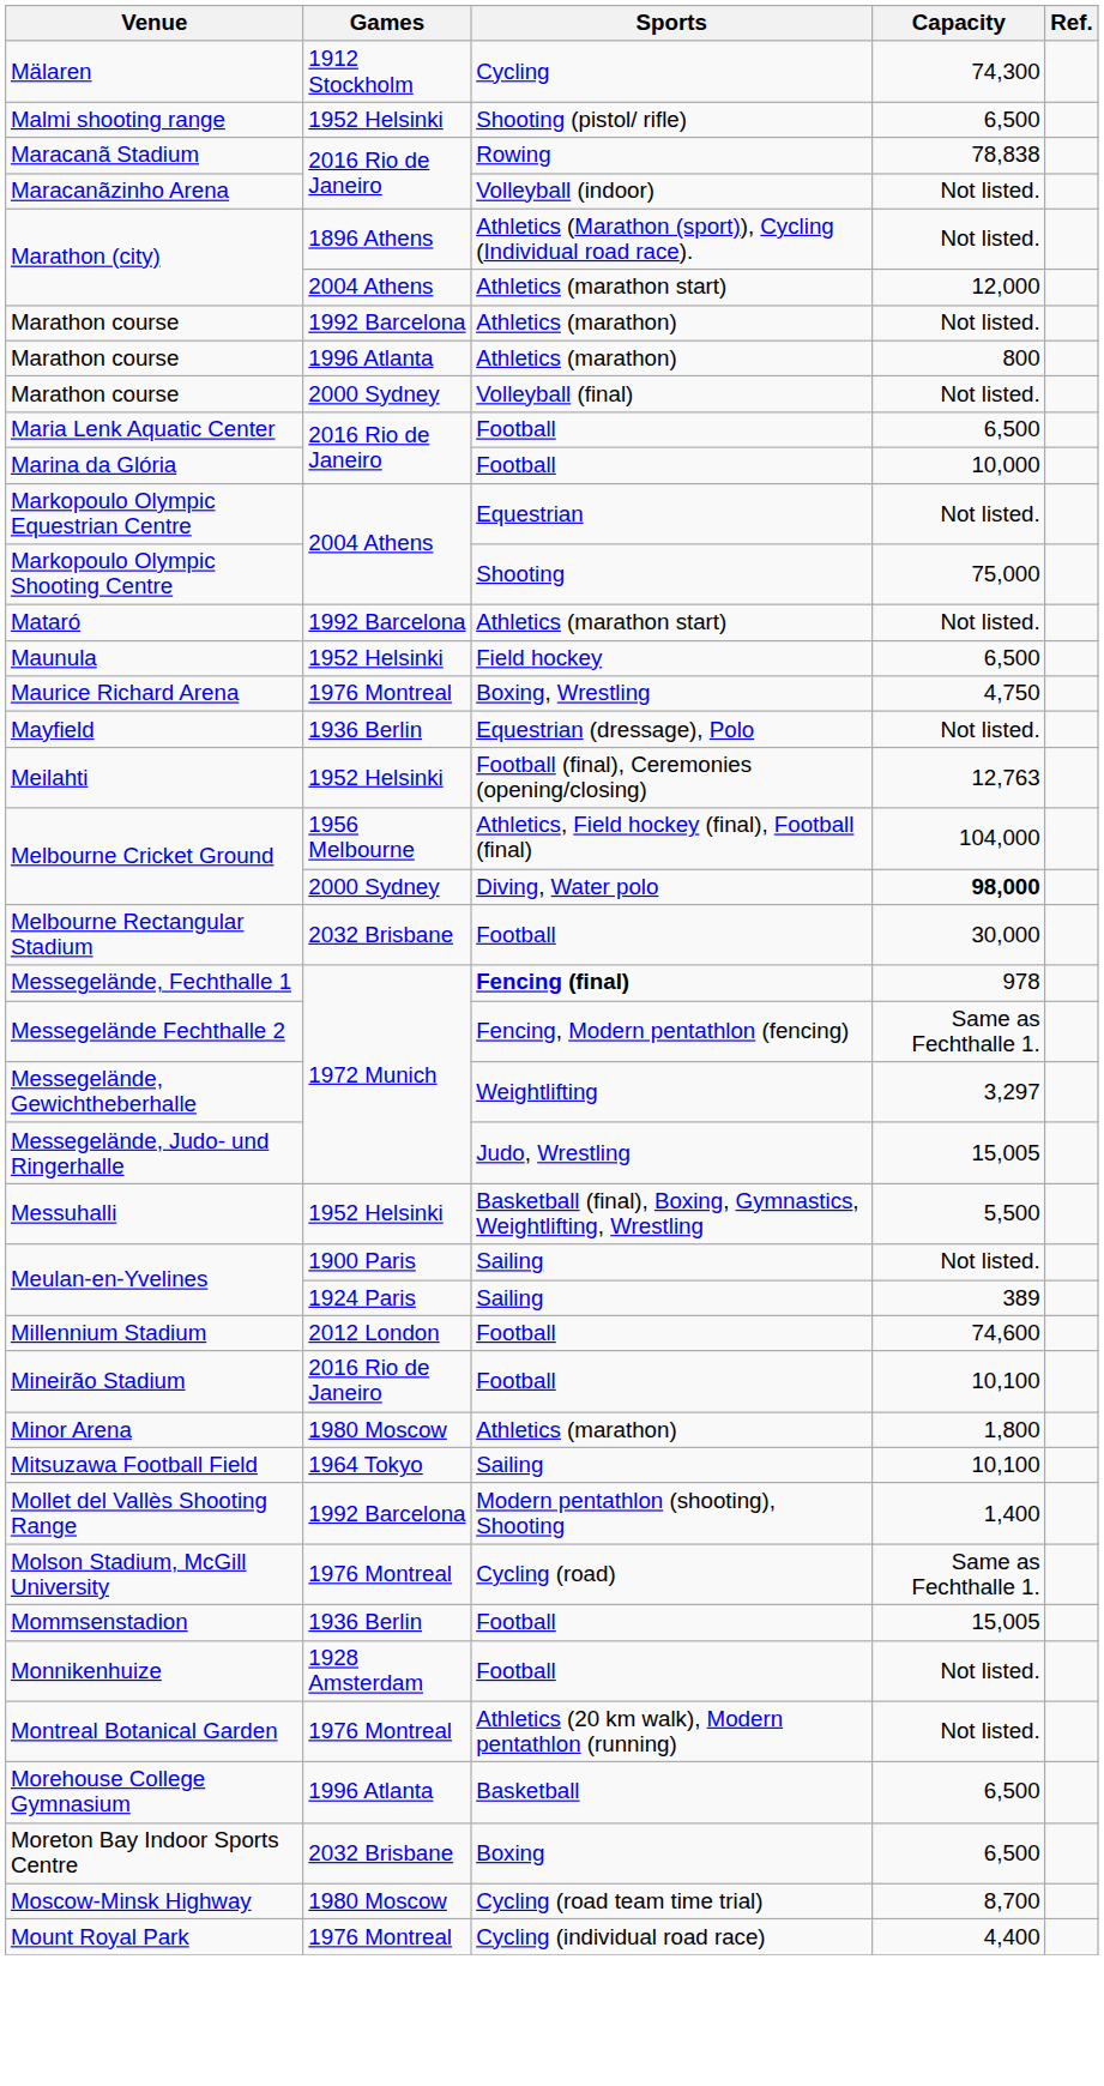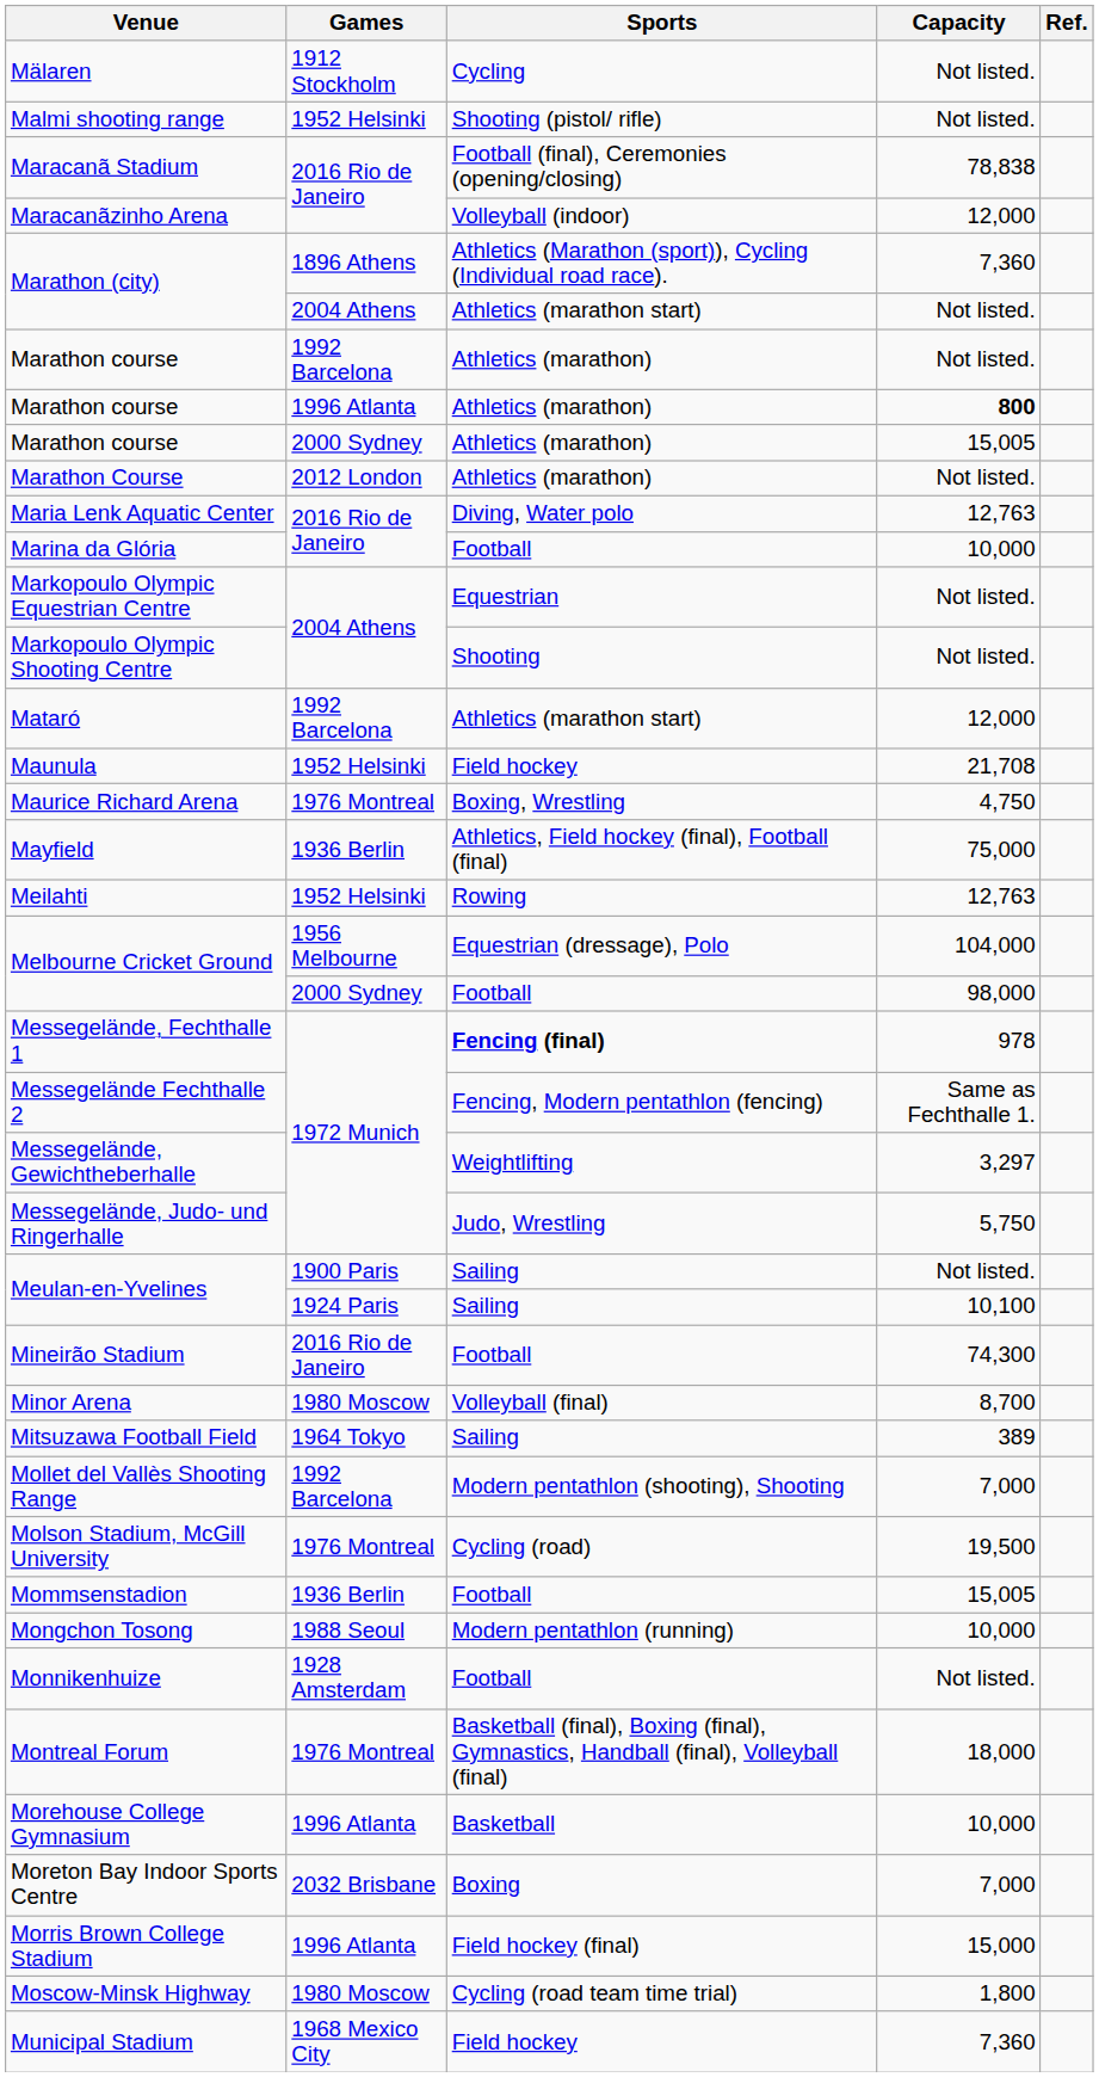Mälaren | Capacity: 74,300 -> Not listed.
Malmi shooting range | Capacity: 6,500 -> Not listed.
Maracanã Stadium | Sports: Rowing -> Football (final), Ceremonies (opening/closing)
Maracanãzinho Arena | Capacity: Not listed. -> 12,000
Marathon (city) / 1896 Athens | Capacity: Not listed. -> 7,360
Marathon (city) / 2004 Athens | Capacity: 12,000 -> Not listed.
Marathon course / 1996 Atlanta | Capacity: normal -> bold
Marathon course / 2000 Sydney | Sports: Volleyball (final) -> Athletics (marathon)
Marathon course / 2000 Sydney | Capacity: Not listed. -> 15,005
+ row: Marathon Course | 2012 London | Athletics (marathon) | Not listed.
Maria Lenk Aquatic Center | Sports: Football -> Diving, Water polo
Maria Lenk Aquatic Center | Capacity: 6,500 -> 12,763
Markopoulo Olympic Shooting Centre | Capacity: 75,000 -> Not listed.
Mataró | Capacity: Not listed. -> 12,000
Maunula | Capacity: 6,500 -> 21,708
Mayfield | Sports: Equestrian (dressage), Polo -> Athletics, Field hockey (final), Football (final)
Mayfield | Capacity: Not listed. -> 75,000
Meilahti | Sports: Football (final), Ceremonies (opening/closing) -> Rowing
Melbourne Cricket Ground / 1956 Melbourne | Sports: Athletics, Field hockey (final), Football (final) -> Equestrian (dressage), Polo
Melbourne Cricket Ground / 2000 Sydney | Sports: Diving, Water polo -> Football
Melbourne Cricket Ground / 2000 Sydney | Capacity: bold -> normal
- row: Melbourne Rectangular Stadium | 2032 Brisbane | Football | 30,000
Messegelände, Judo- und Ringerhalle | Capacity: 15,005 -> 5,750
- row: Messuhalli | 1952 Helsinki | Basketball (final), Boxing, Gymnastics, Weightlifting, Wrestling | 5,500
Meulan-en-Yvelines / 1924 Paris | Capacity: 389 -> 10,100
- row: Millennium Stadium | 2012 London | Football | 74,600
Mineirão Stadium | Capacity: 10,100 -> 74,300
Minor Arena | Sports: Athletics (marathon) -> Volleyball (final)
Minor Arena | Capacity: 1,800 -> 8,700
Mitsuzawa Football Field | Capacity: 10,100 -> 389
Mollet del Vallès Shooting Range | Capacity: 1,400 -> 7,000
Molson Stadium, McGill University | Capacity: Same as Fechthalle 1. -> 19,500
+ row: Mongchon Tosong | 1988 Seoul | Modern pentathlon (running) | 10,000
- row: Montreal Botanical Garden | 1976 Montreal | Athletics (20 km walk), Modern pentathlon (running) | Not listed.
+ row: Montreal Forum | 1976 Montreal | Basketball (final), Boxing (final), Gymnastics, Handball (final), Volleyball (final) | 18,000
Morehouse College Gymnasium | Capacity: 6,500 -> 10,000
Moreton Bay Indoor Sports Centre | Capacity: 6,500 -> 7,000
+ row: Morris Brown College Stadium | 1996 Atlanta | Field hockey (final) | 15,000
Moscow-Minsk Highway | Capacity: 8,700 -> 1,800
- row: Mount Royal Park | 1976 Montreal | Cycling (individual road race) | 4,400
+ row: Municipal Stadium | 1968 Mexico City | Field hockey | 7,360
